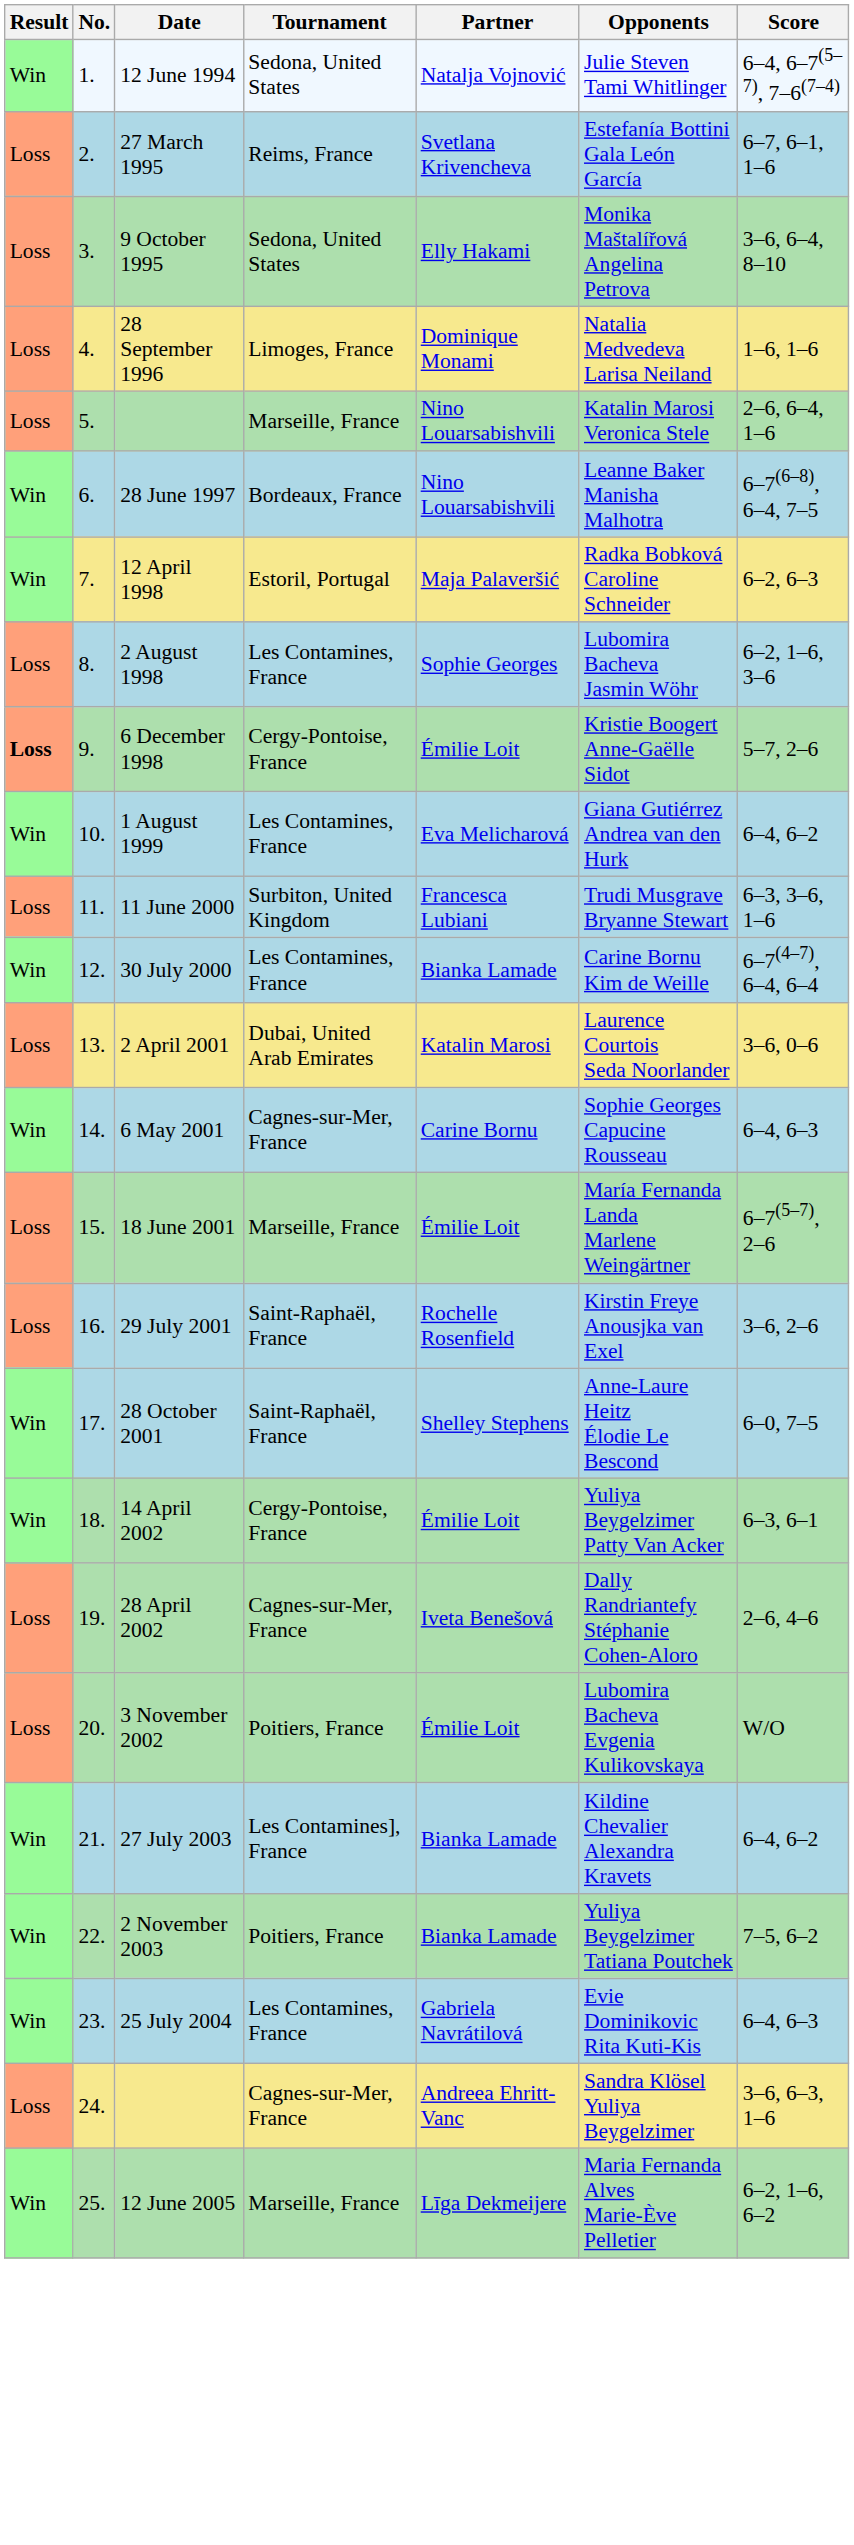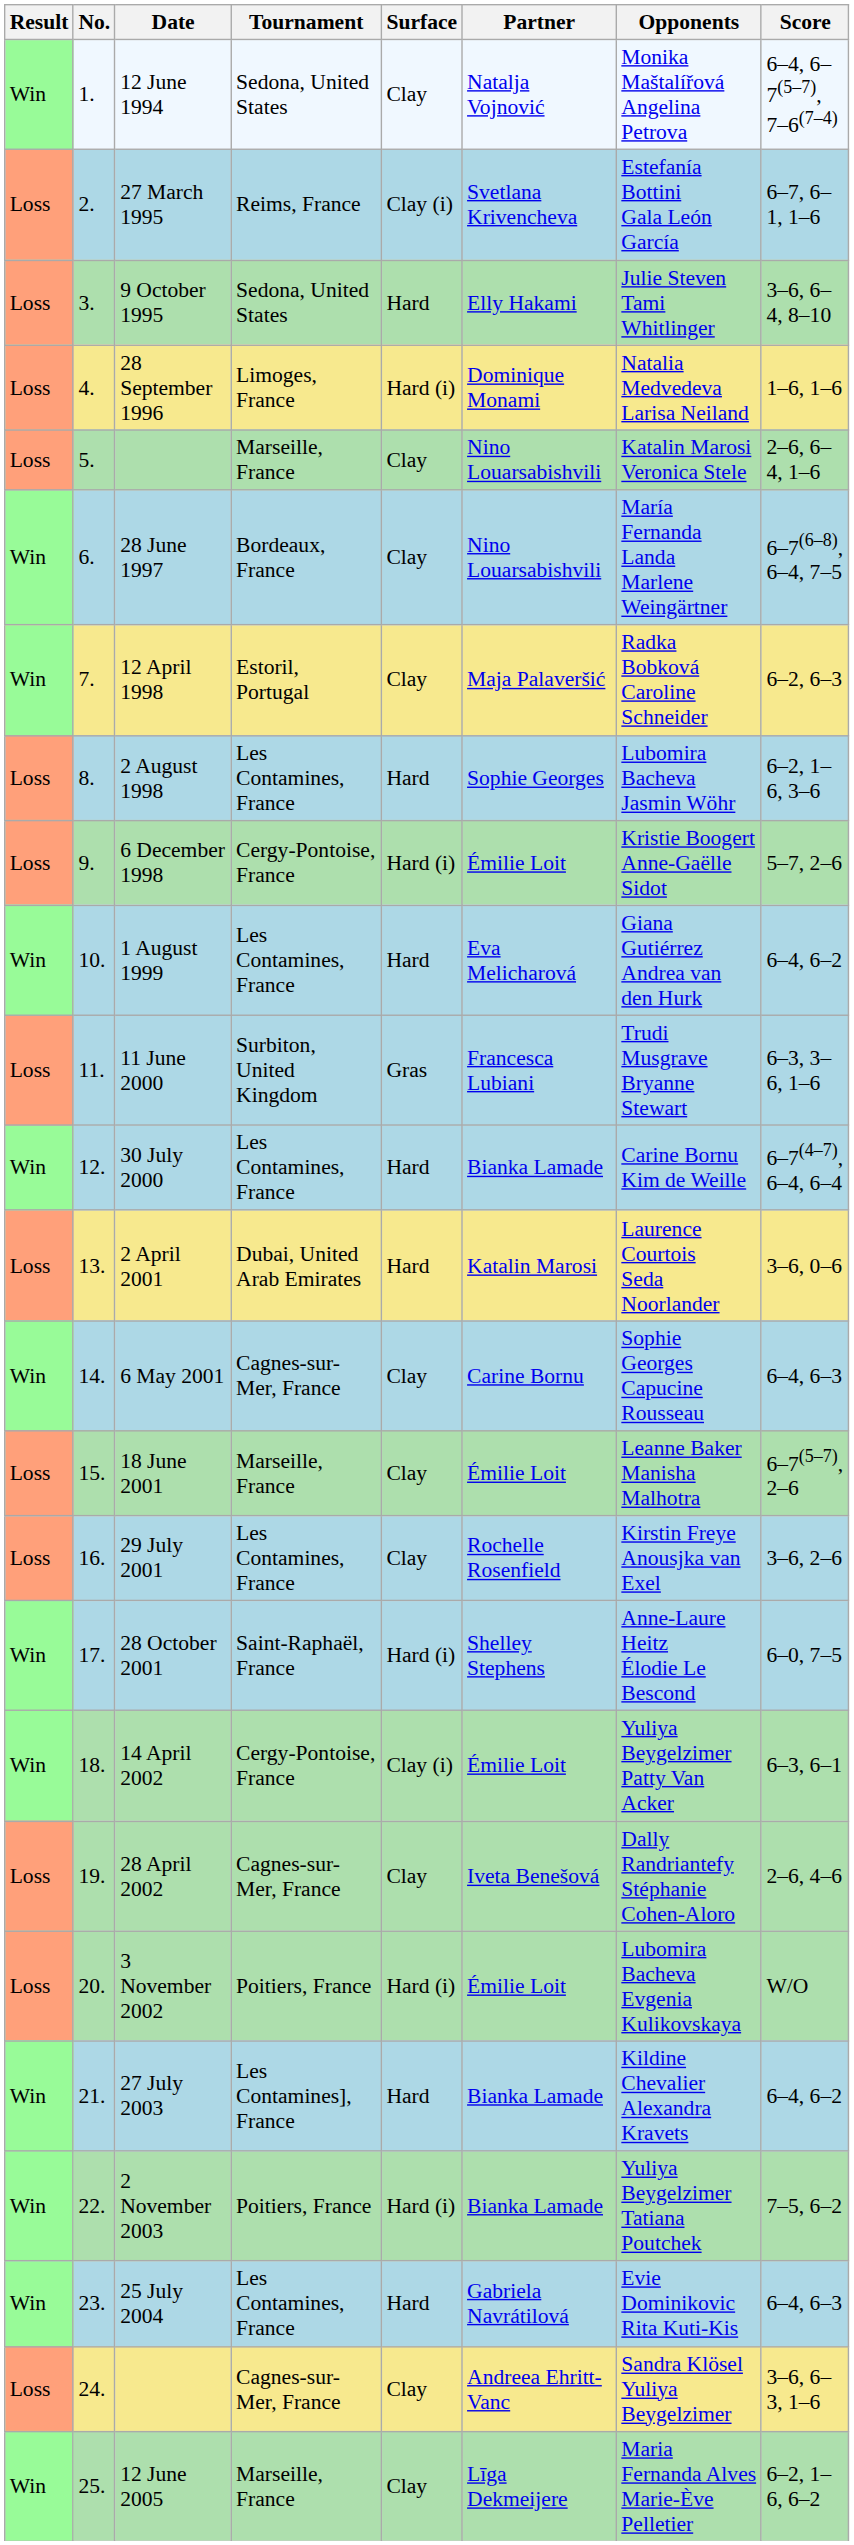+ column: Surface | Clay | Clay (i) | Hard | Hard (i) | Clay | Clay | Clay | Hard | Hard (i) | Hard | Gras | Hard | Hard | Clay | Clay | Clay | Hard (i) | Clay (i) | Clay | Hard (i) | Hard | Hard (i) | Hard | Clay | Clay
12 June 1994 | Opponents: Julie Steven Tami Whitlinger -> Monika Maštalířová Angelina Petrova
9 October 1995 | Opponents: Monika Maštalířová Angelina Petrova -> Julie Steven Tami Whitlinger
28 June 1997 | Opponents: Leanne Baker Manisha Malhotra -> María Fernanda Landa Marlene Weingärtner
6 December 1998 | Result: bold -> normal
18 June 2001 | Opponents: María Fernanda Landa Marlene Weingärtner -> Leanne Baker Manisha Malhotra
29 July 2001 | Tournament: Saint-Raphaël, France -> Les Contamines, France
